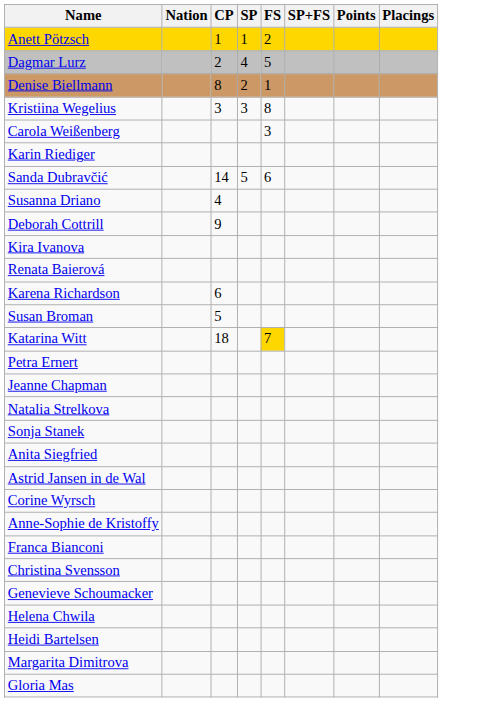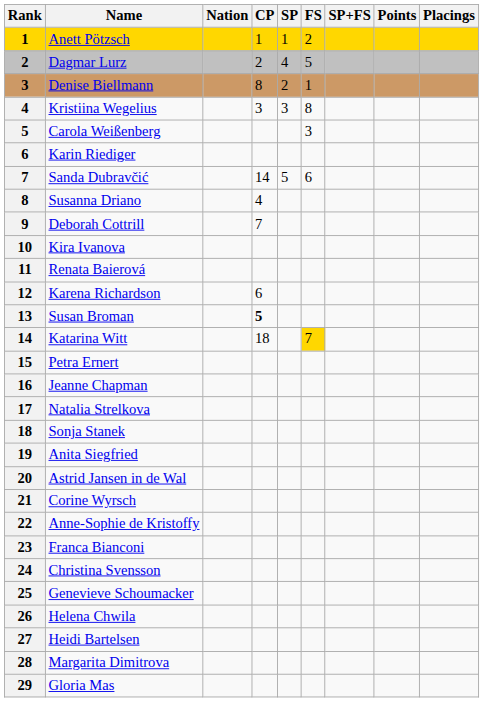+ column: Rank | 1 | 2 | 3 | 4 | 5 | 6 | 7 | 8 | 9 | 10 | 11 | 12 | 13 | 14 | 15 | 16 | 17 | 18 | 19 | 20 | 21 | 22 | 23 | 24 | 25 | 26 | 27 | 28 | 29
Deborah Cottrill | CP: 9 -> 7
Susan Broman | CP: normal -> bold
